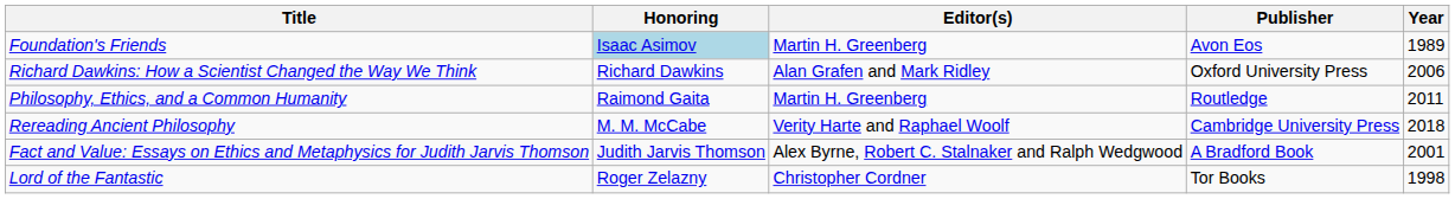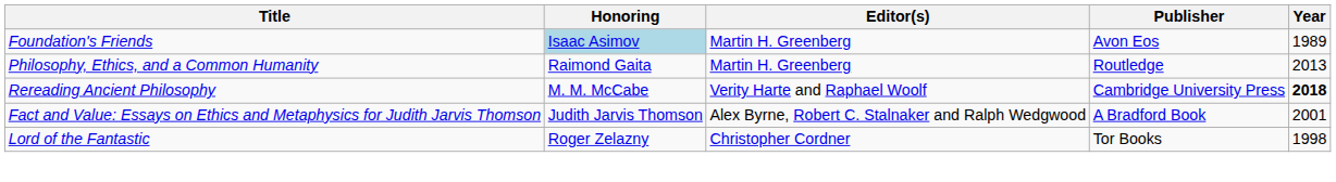- row: Richard Dawkins: How a Scientist Changed the Way We Think | Richard Dawkins | Alan Grafen and Mark Ridley | Oxford University Press | 2006
Philosophy, Ethics, and a Common Humanity | Year: 2011 -> 2013
Rereading Ancient Philosophy | Year: normal -> bold
